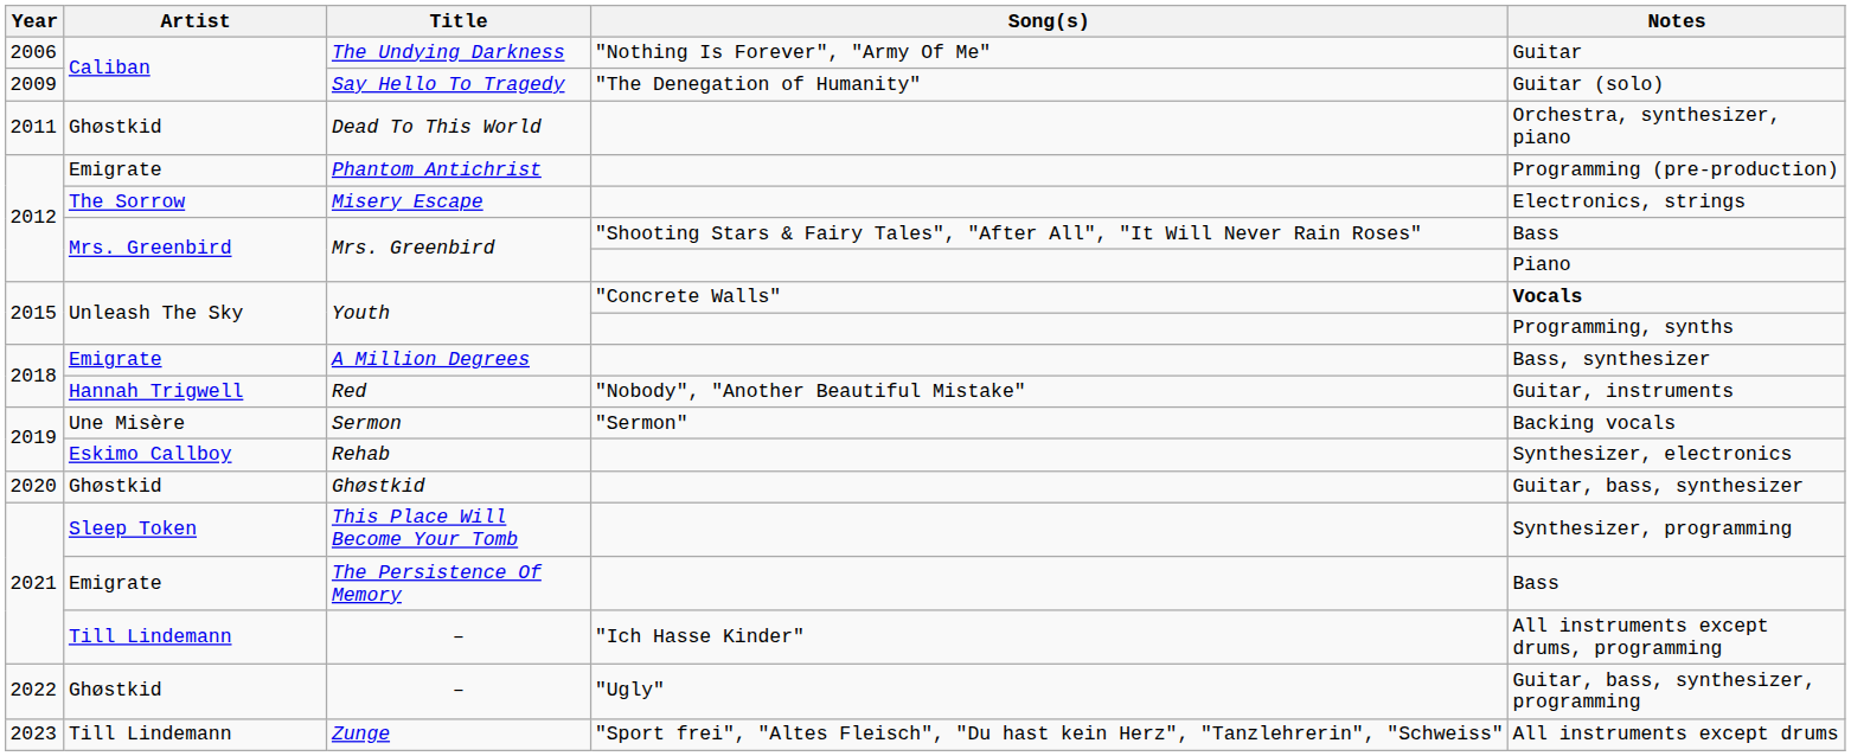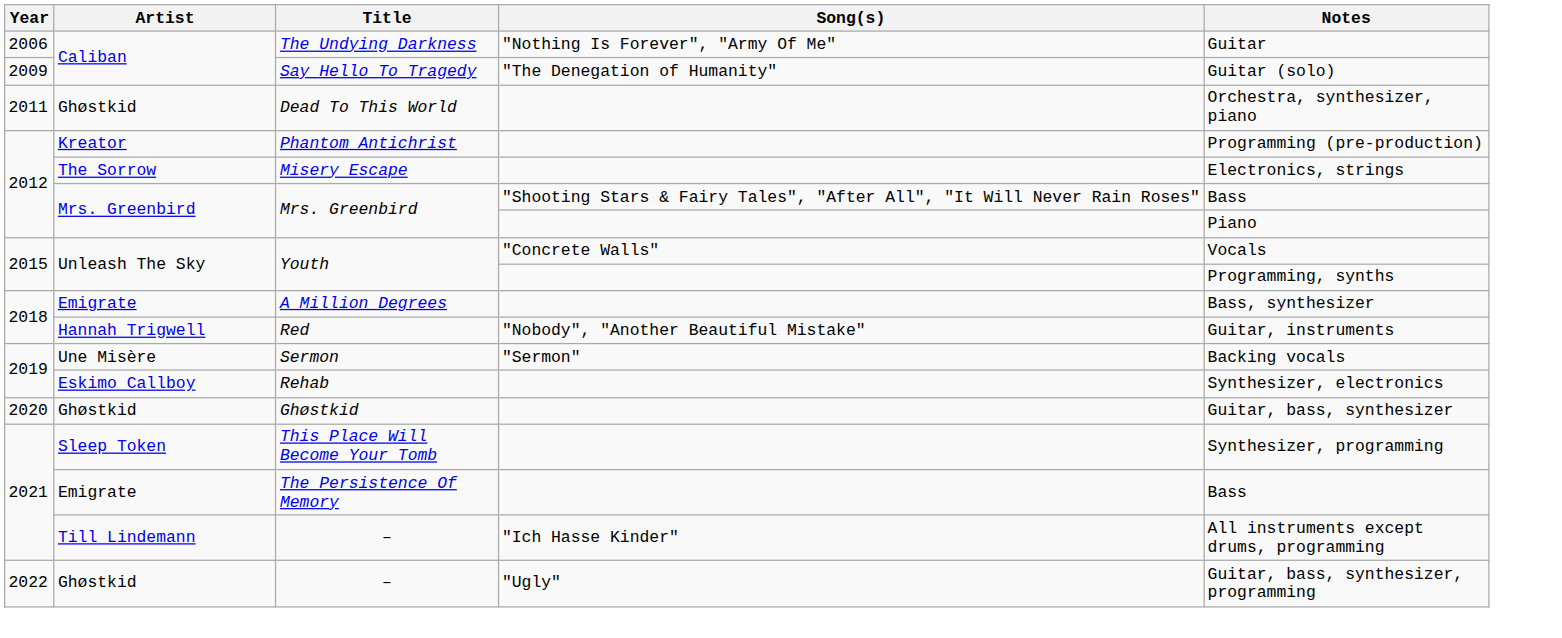Phantom Antichrist | Artist: Emigrate -> Kreator
Youth / "Concrete Walls" | Notes: bold -> normal
- row: 2023 | Till Lindemann | Zunge | "Sport frei", "Altes Fleisch", "Du hast kein Herz", "Tanzlehrerin", "Schweiss" | All instruments except drums
